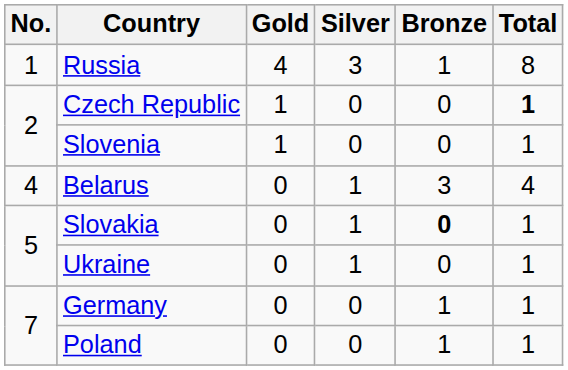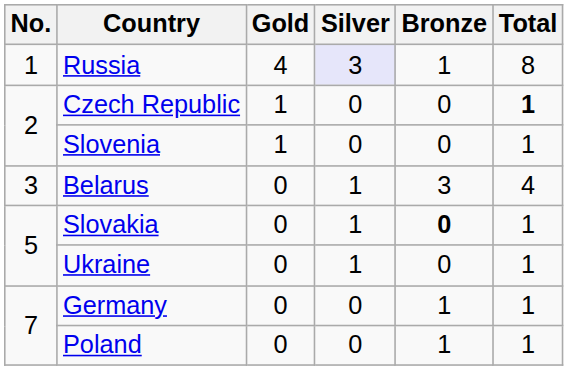Russia | Silver: no background -> lavender background
Belarus | No.: 4 -> 3
